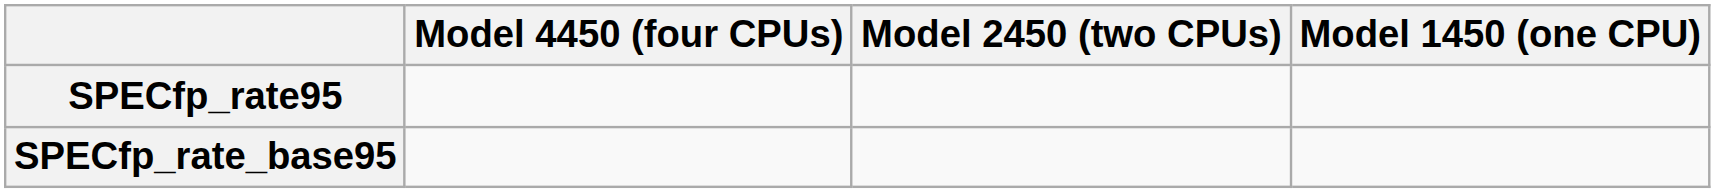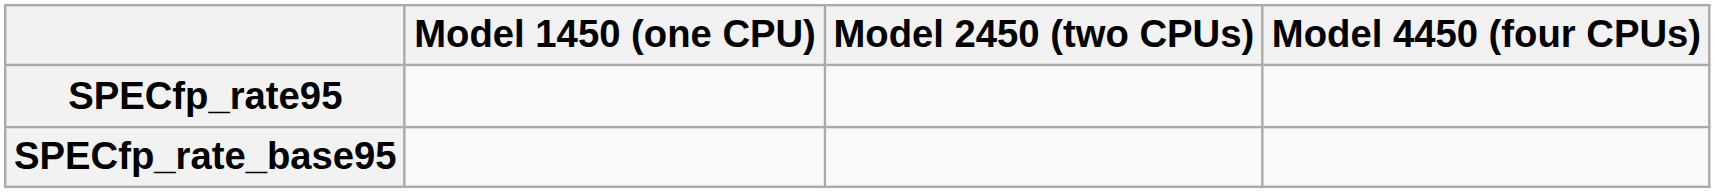columns swapped: Model 1450 (one CPU) <-> Model 4450 (four CPUs)
